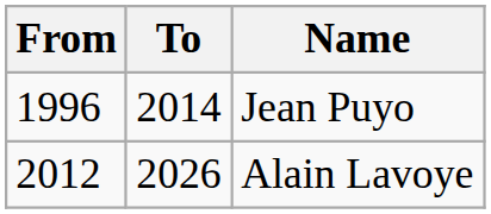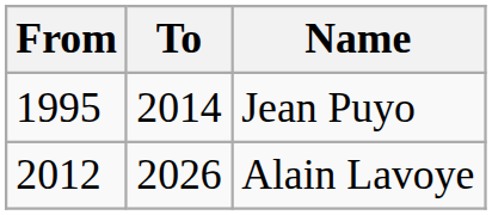Jean Puyo | From: 1996 -> 1995
